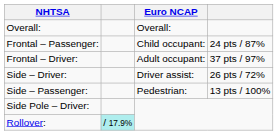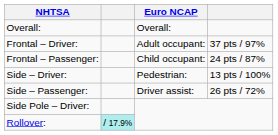rows swapped: Frontal – Driver: <-> Frontal – Passenger:
Side – Driver: | Euro NCAP: Driver assist: -> Pedestrian:
Side – Driver: | column 4: 26 pts / 72% -> 13 pts / 100%
Side – Passenger: | Euro NCAP: Pedestrian: -> Driver assist:
Side – Passenger: | column 4: 13 pts / 100% -> 26 pts / 72%
